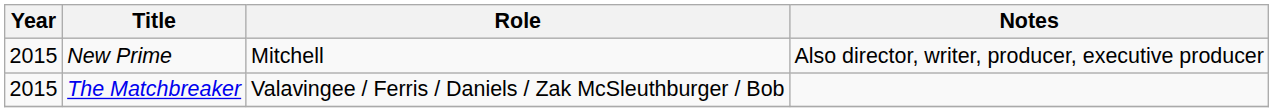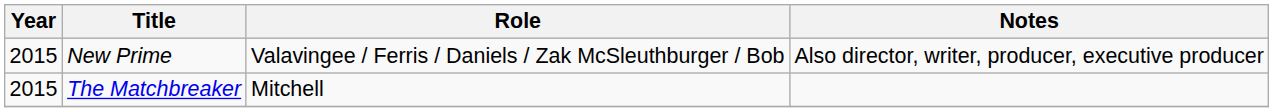New Prime | Role: Mitchell -> Valavingee / Ferris / Daniels / Zak McSleuthburger / Bob
The Matchbreaker | Role: Valavingee / Ferris / Daniels / Zak McSleuthburger / Bob -> Mitchell
